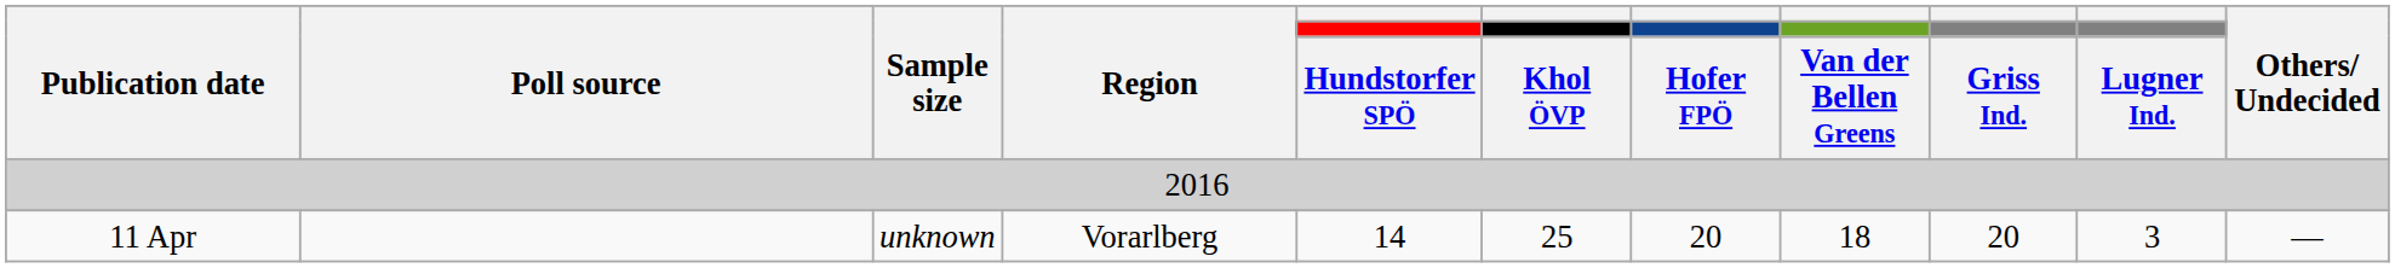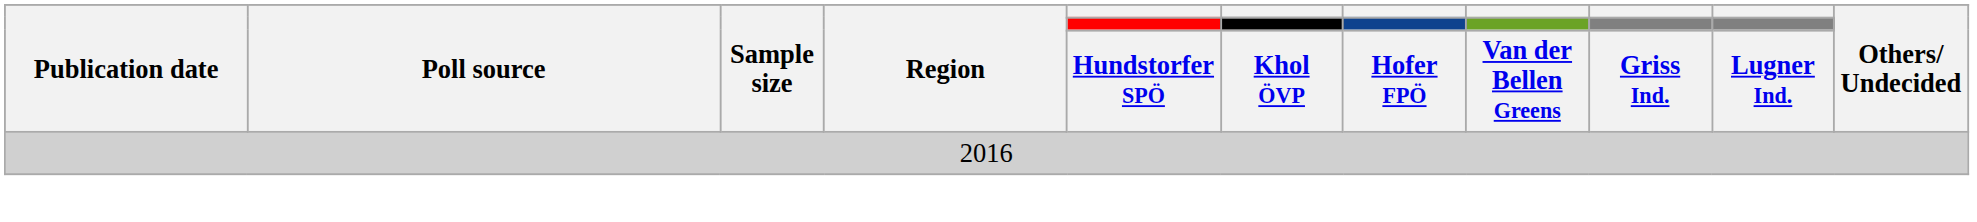- row: 11 Apr | unknown | Vorarlberg | 14 | 25 | 20 | 18 | 20 | 3 | —
